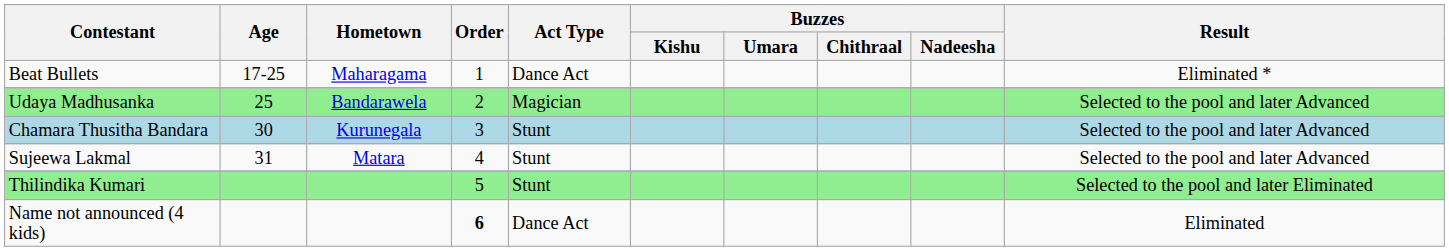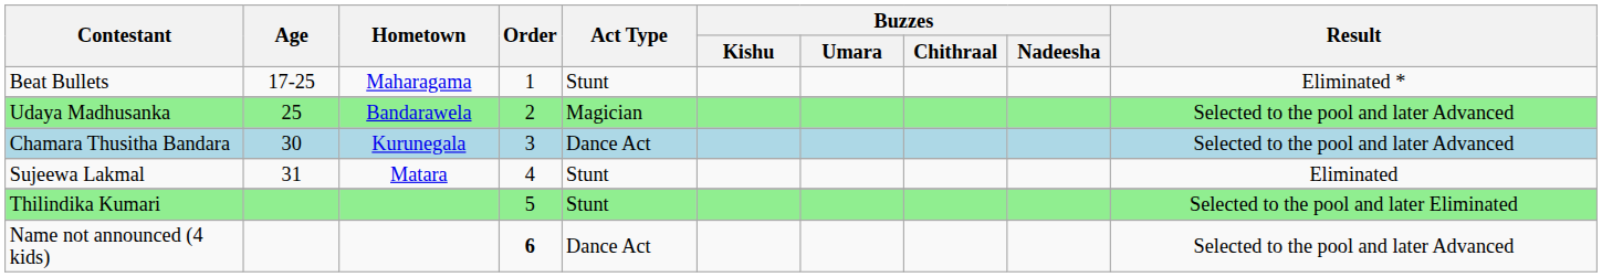Beat Bullets | Act Type: Dance Act -> Stunt
Chamara Thusitha Bandara | Act Type: Stunt -> Dance Act
Sujeewa Lakmal | Result: Selected to the pool and later Advanced -> Eliminated
Name not announced (4 kids) | Result: Eliminated -> Selected to the pool and later Advanced
